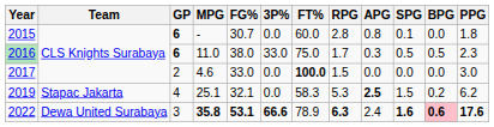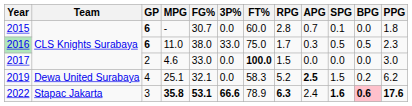2015 | APG: 0.8 -> 0.7
2019 | Team: Stapac Jakarta -> Dewa United Surabaya
2019 | RPG: 5.3 -> 5.2
2022 | Team: Dewa United Surabaya -> Stapac Jakarta
